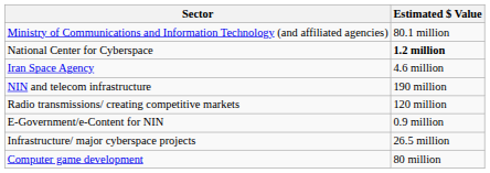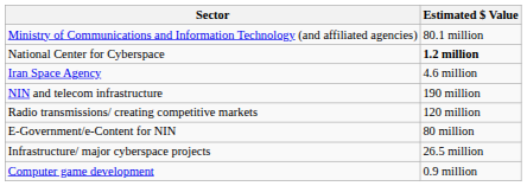E-Government/e-Content for NIN | Estimated $ Value: 0.9 million -> 80 million
Computer game development | Estimated $ Value: 80 million -> 0.9 million
